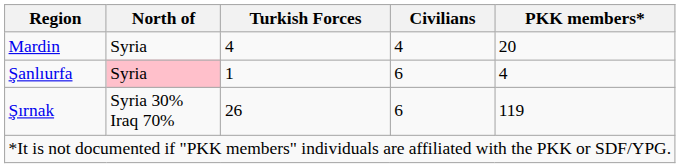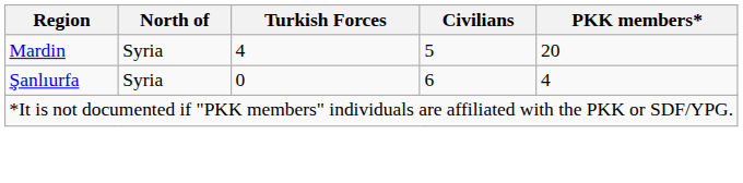Mardin | Civilians: 4 -> 5
Şanlıurfa | North of: pink background -> no background
Şanlıurfa | Turkish Forces: 1 -> 0
- row: Şırnak | Syria 30% Iraq 70% | 26 | 6 | 119
